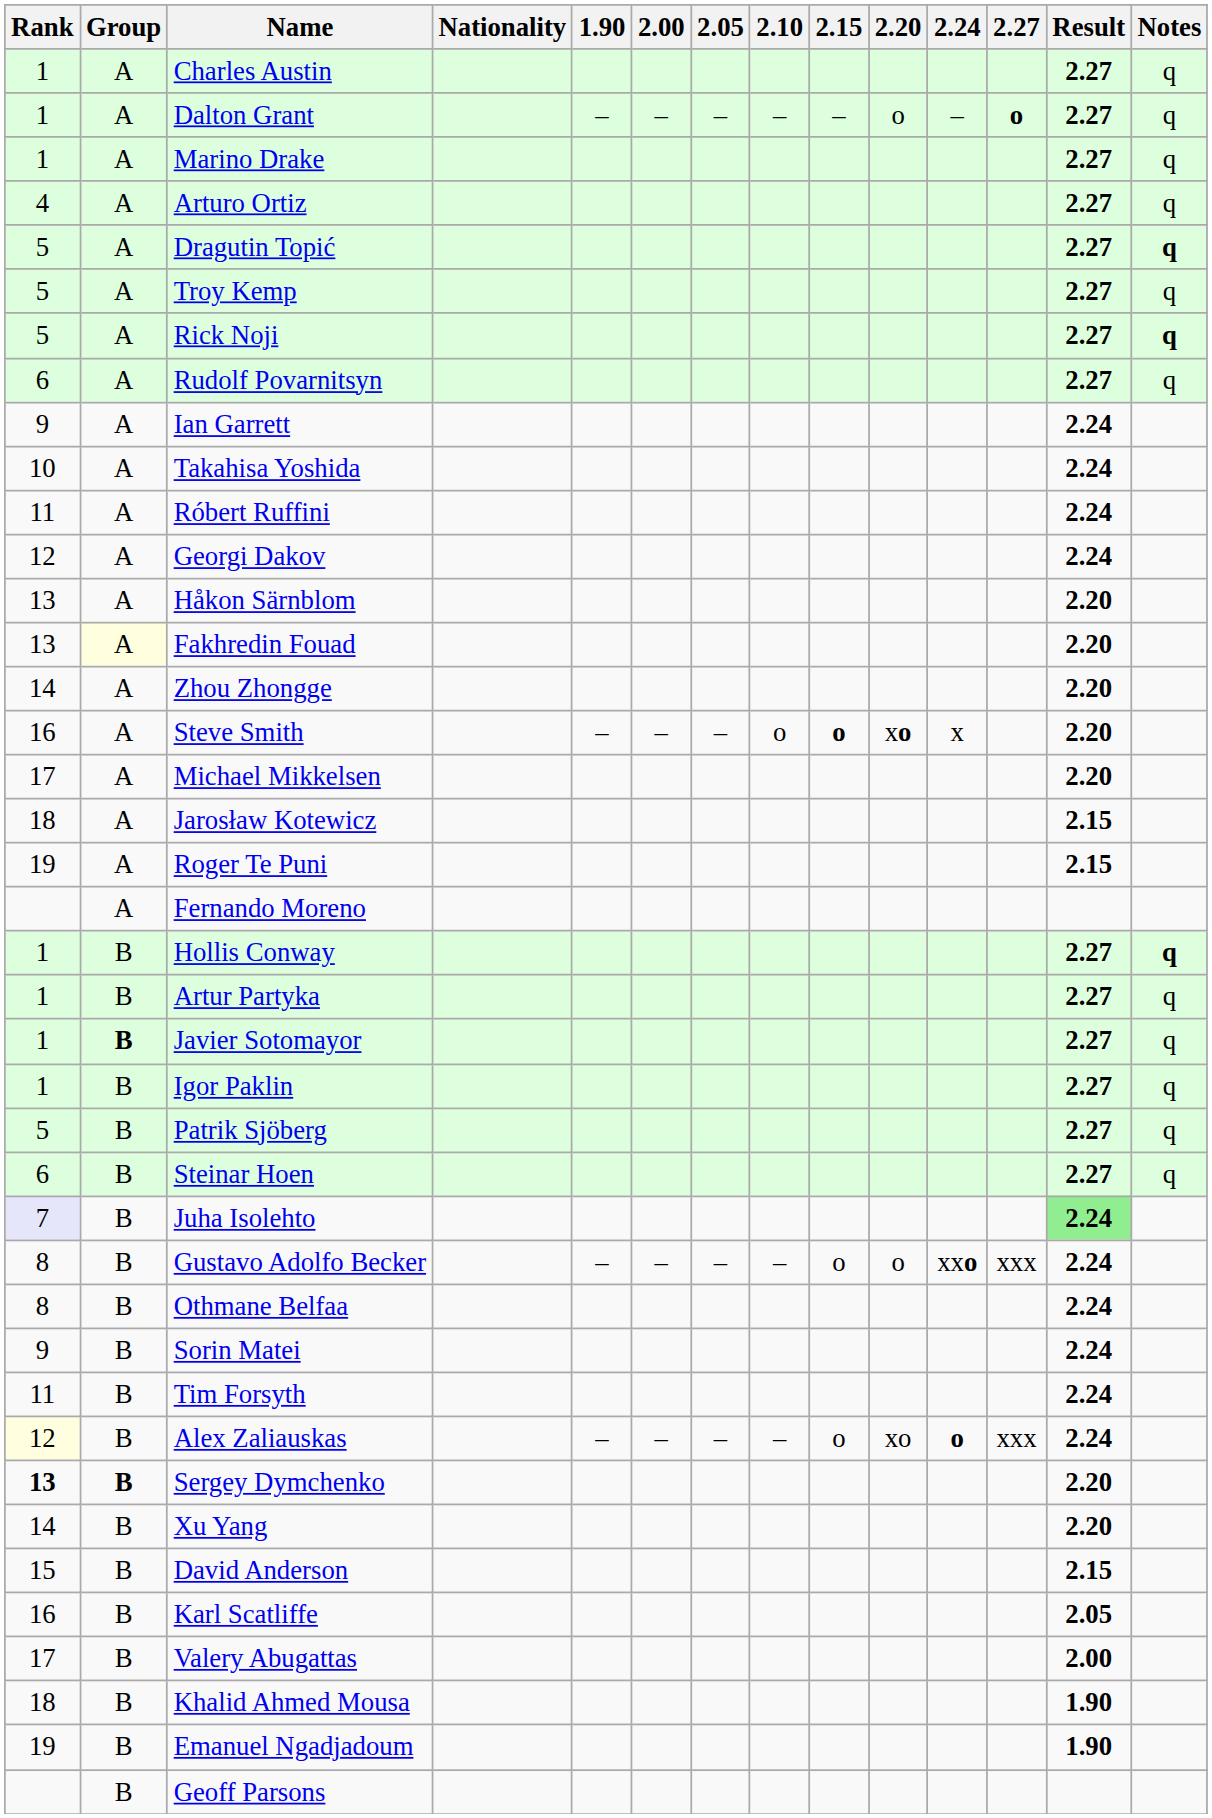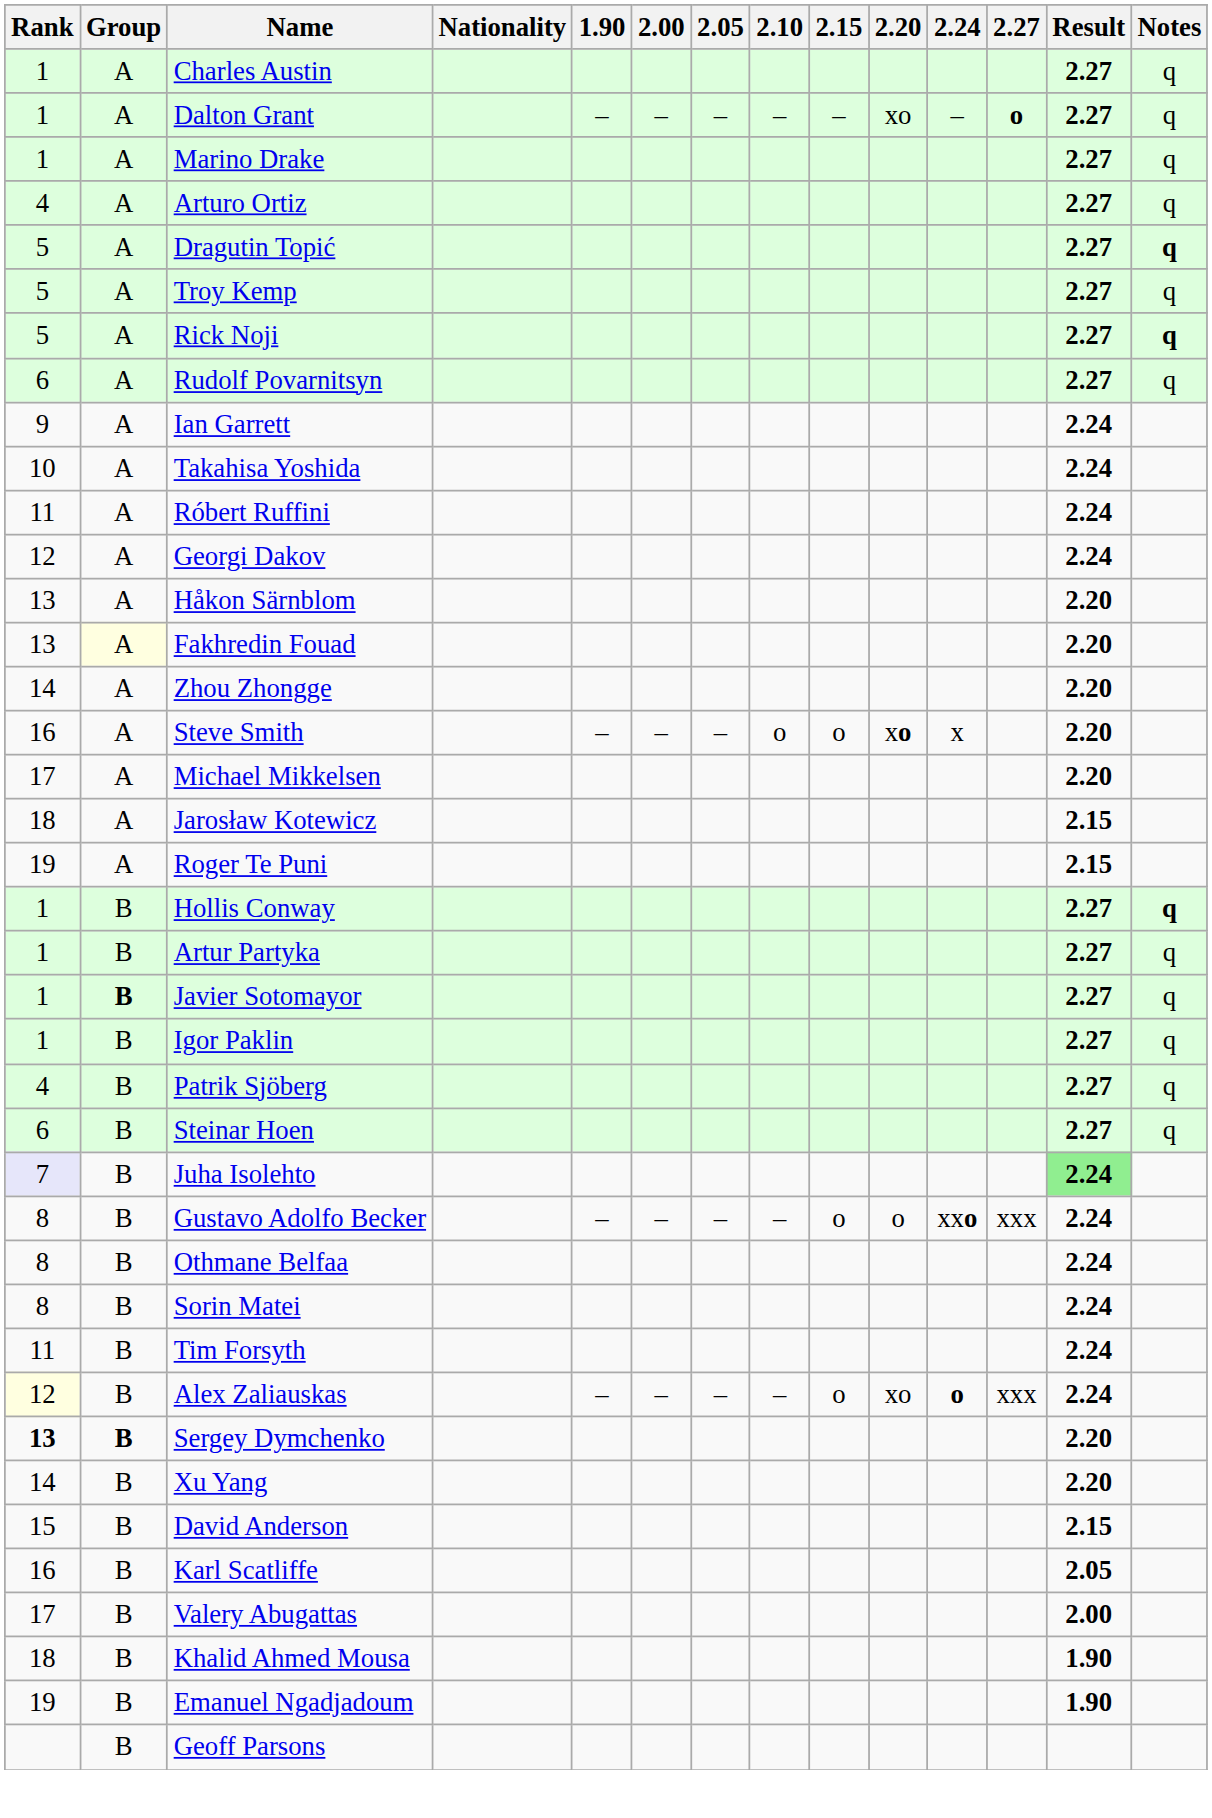Dalton Grant | 2.20: o -> xo
Steve Smith | 2.15: bold -> normal
- row: A | Fernando Moreno
Patrik Sjöberg | Rank: 5 -> 4
Sorin Matei | Rank: 9 -> 8
